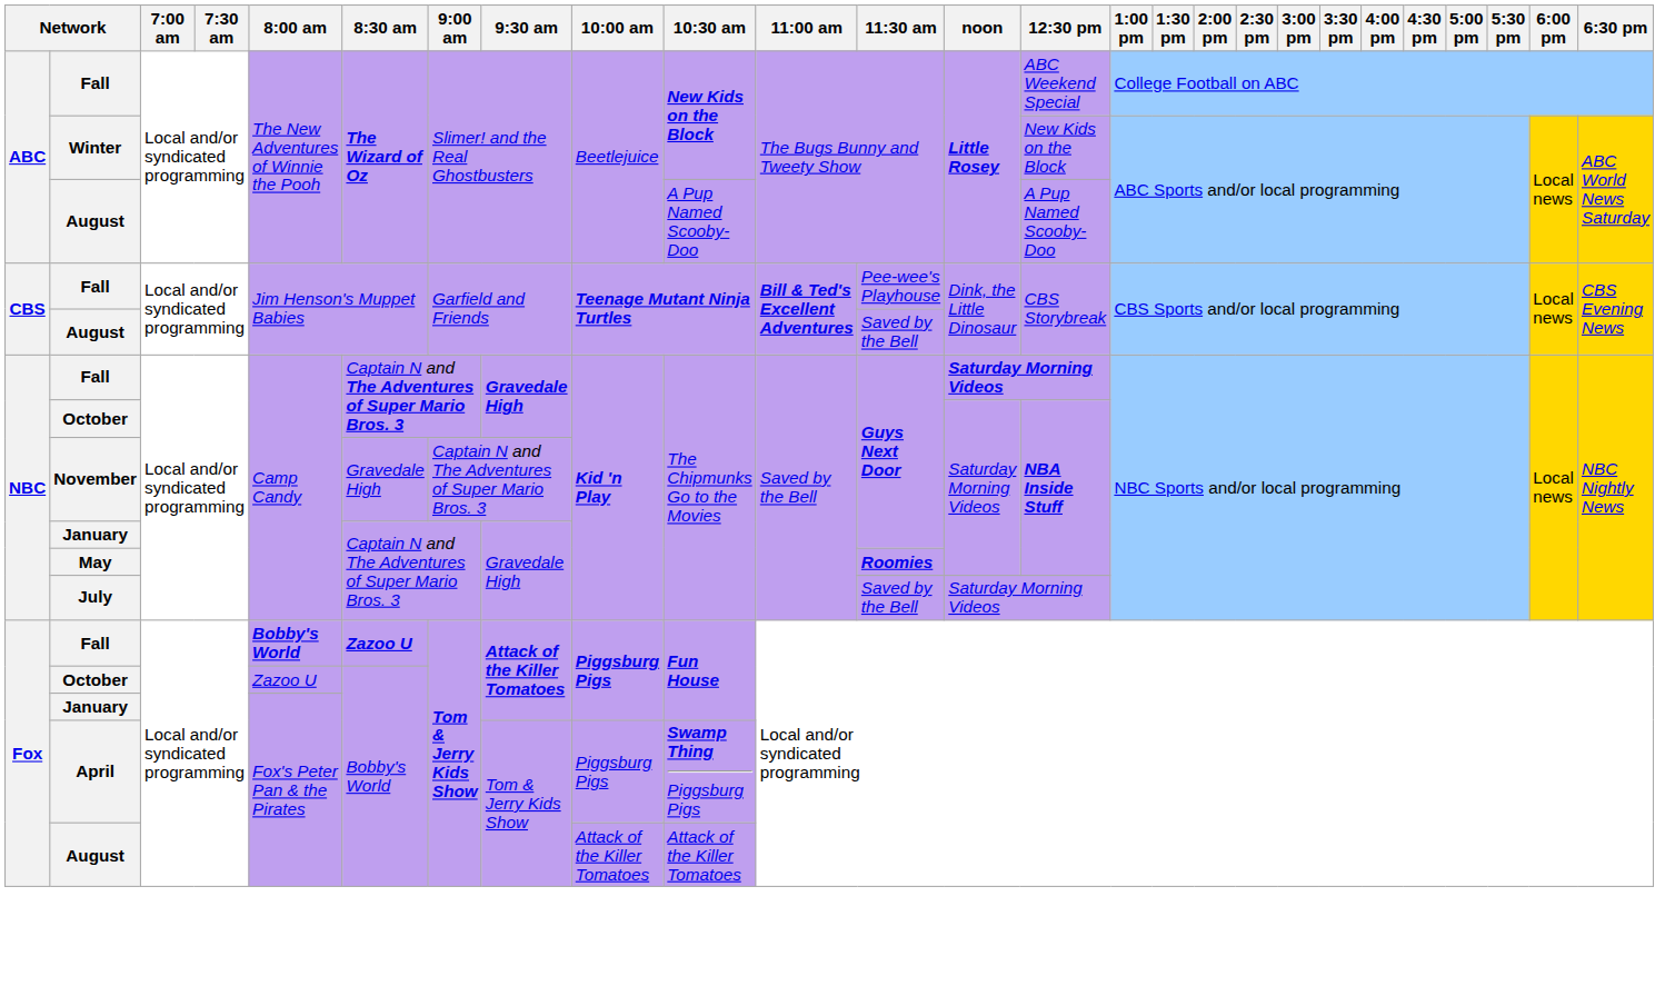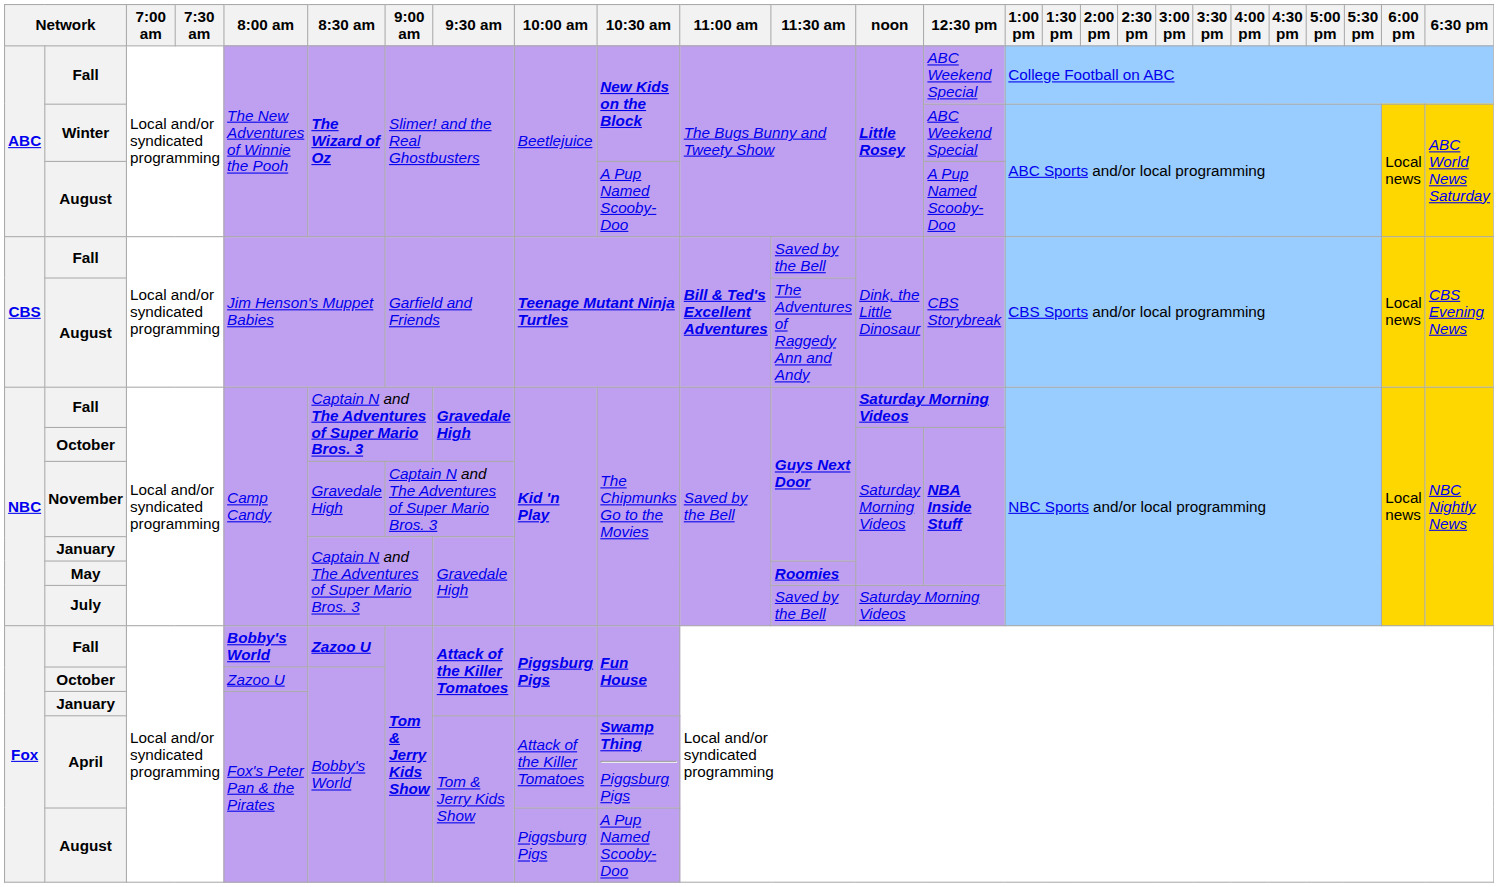Winter | 12:30 pm: New Kids on the Block -> ABC Weekend Special
CBS / Fall | 11:30 am: Pee-wee's Playhouse -> Saved by the Bell
CBS / August | 11:30 am: Saved by the Bell -> The Adventures of Raggedy Ann and Andy
April | 10:00 am: Piggsburg Pigs -> Attack of the Killer Tomatoes
Fox / August | 10:00 am: Attack of the Killer Tomatoes -> Piggsburg Pigs
Fox / August | 10:30 am: Attack of the Killer Tomatoes -> A Pup Named Scooby-Doo
